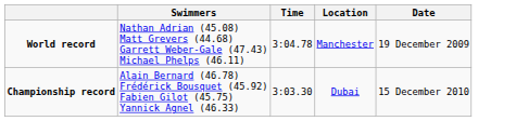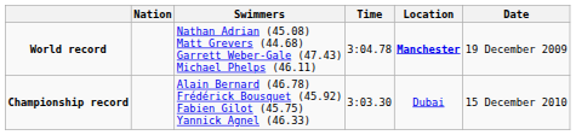+ column: Nation
World record | Location: normal -> bold
